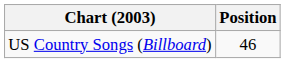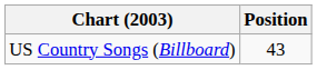US Country Songs (Billboard) | Position: 46 -> 43
